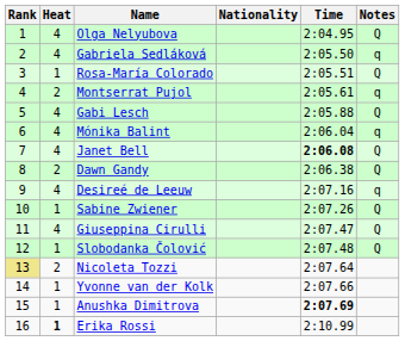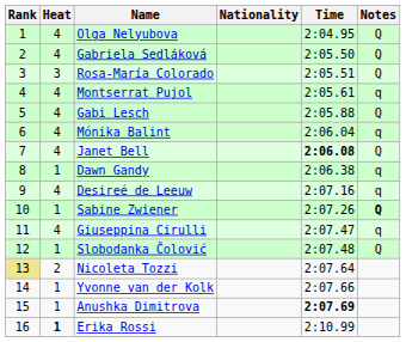Gabriela Sedláková | Notes: q -> Q
Rosa-María Colorado | Heat: 1 -> 3
Montserrat Pujol | Heat: 2 -> 4
Dawn Gandy | Heat: 2 -> 1
Dawn Gandy | Notes: Q -> q
Sabine Zwiener | Notes: normal -> bold
Giuseppina Cirulli | Notes: Q -> q
